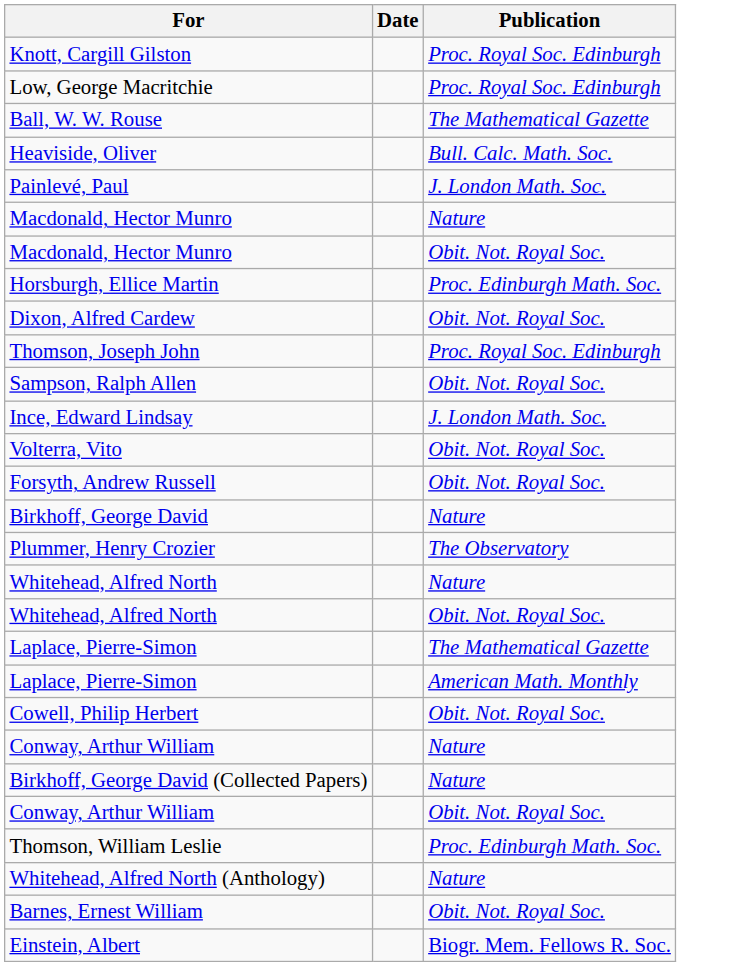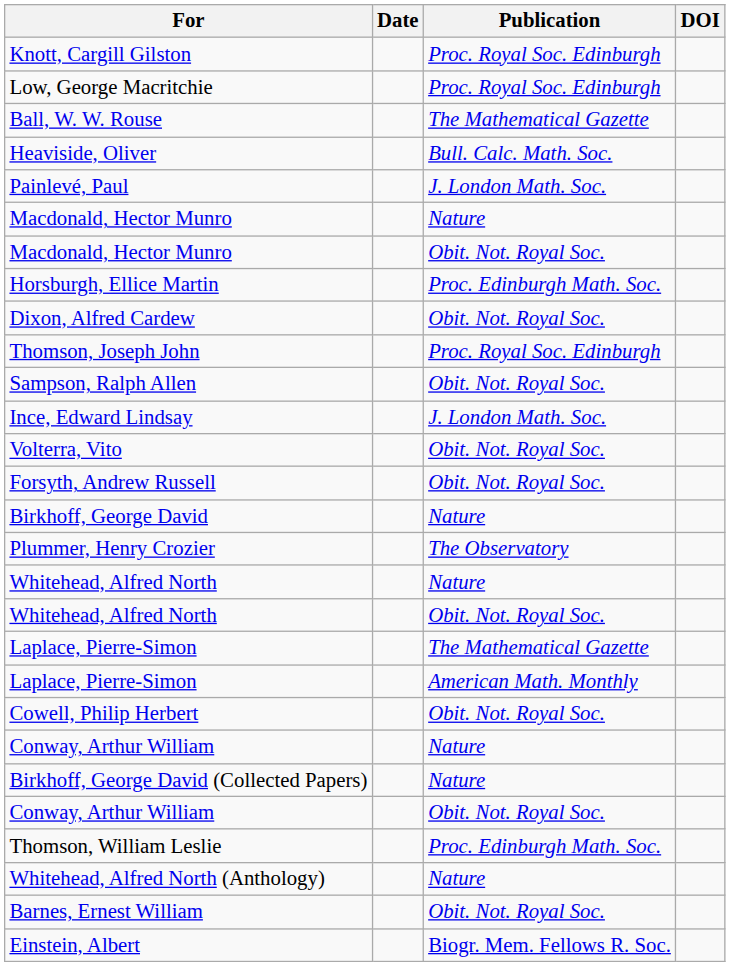+ column: DOI
